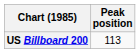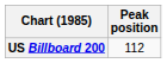US Billboard 200 | Peak position: 113 -> 112
